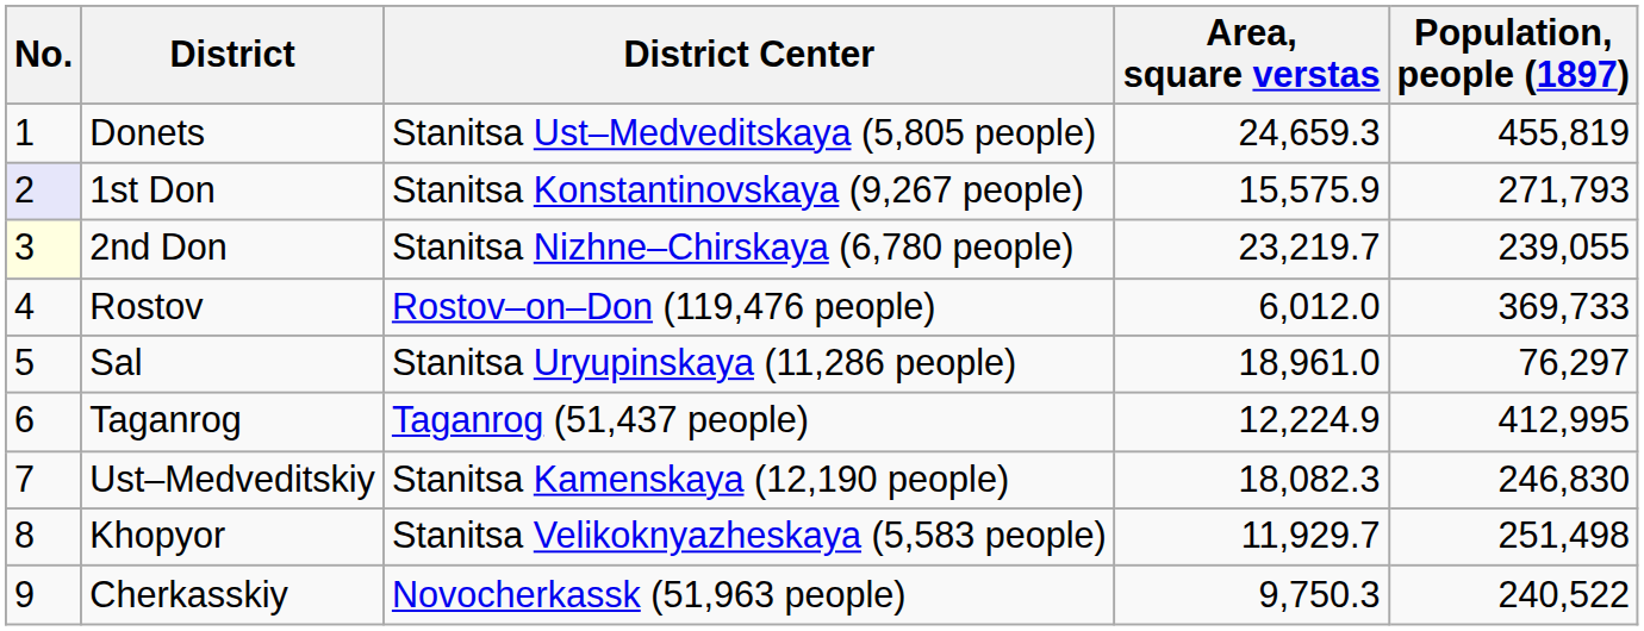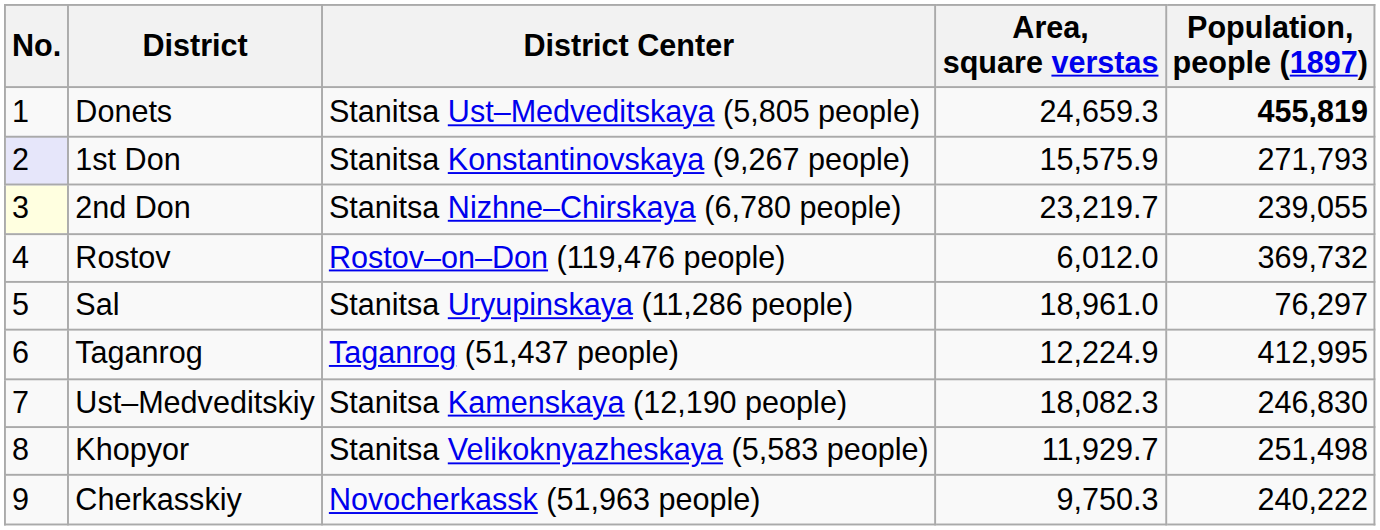Donets | Population, people (1897): normal -> bold
Rostov | Population, people (1897): 369,733 -> 369,732
Cherkasskiy | Population, people (1897): 240,522 -> 240,222
